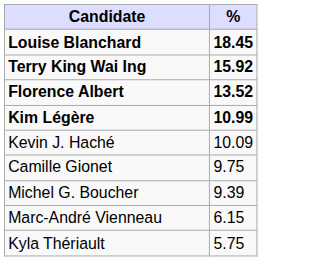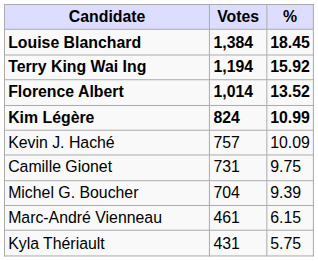+ column: Votes | 1,384 | 1,194 | 1,014 | 824 | 757 | 731 | 704 | 461 | 431
